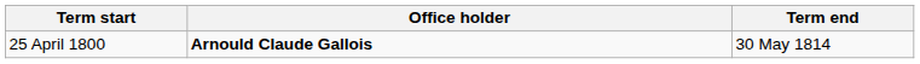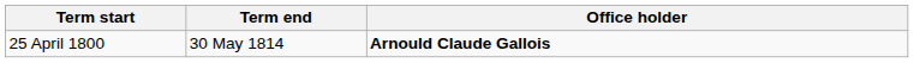columns swapped: Term end <-> Office holder
